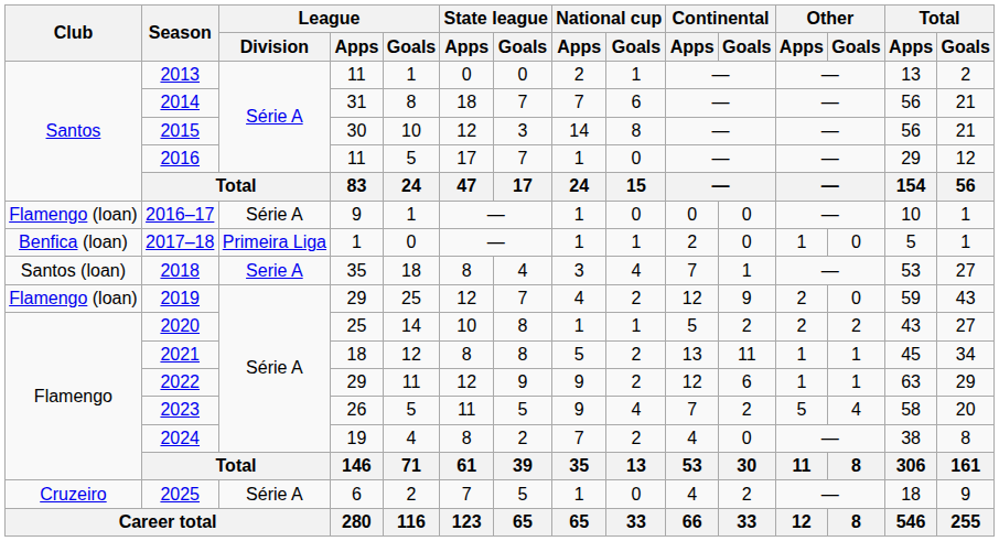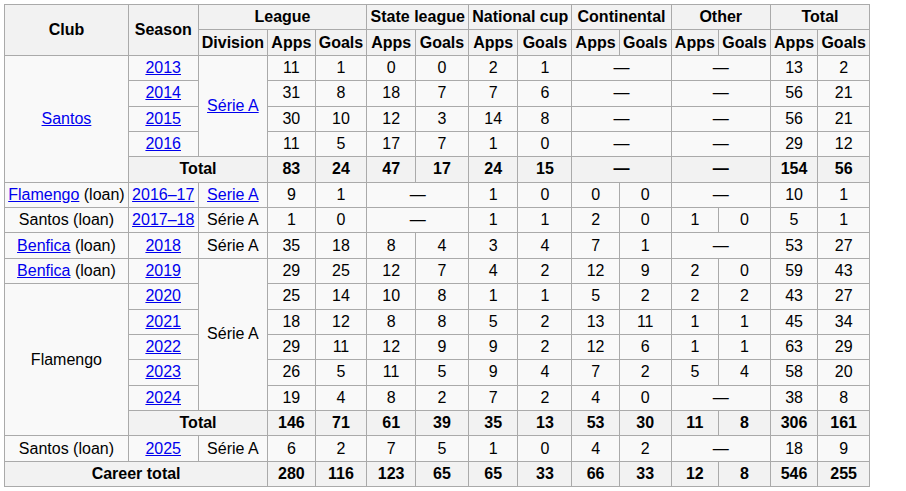2016–17 | League / Division: Série A -> Serie A
2017–18 | Club: Benfica (loan) -> Santos (loan)
2017–18 | League / Division: Primeira Liga -> Série A
2018 | Club: Santos (loan) -> Benfica (loan)
2018 | League / Division: Serie A -> Série A
2019 | Club: Flamengo (loan) -> Benfica (loan)
2025 | Club: Cruzeiro -> Santos (loan)
